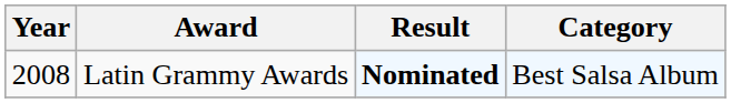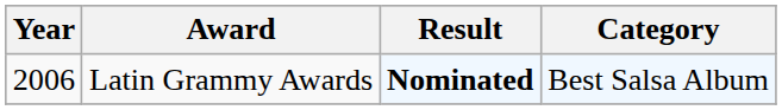Latin Grammy Awards | Year: 2008 -> 2006
